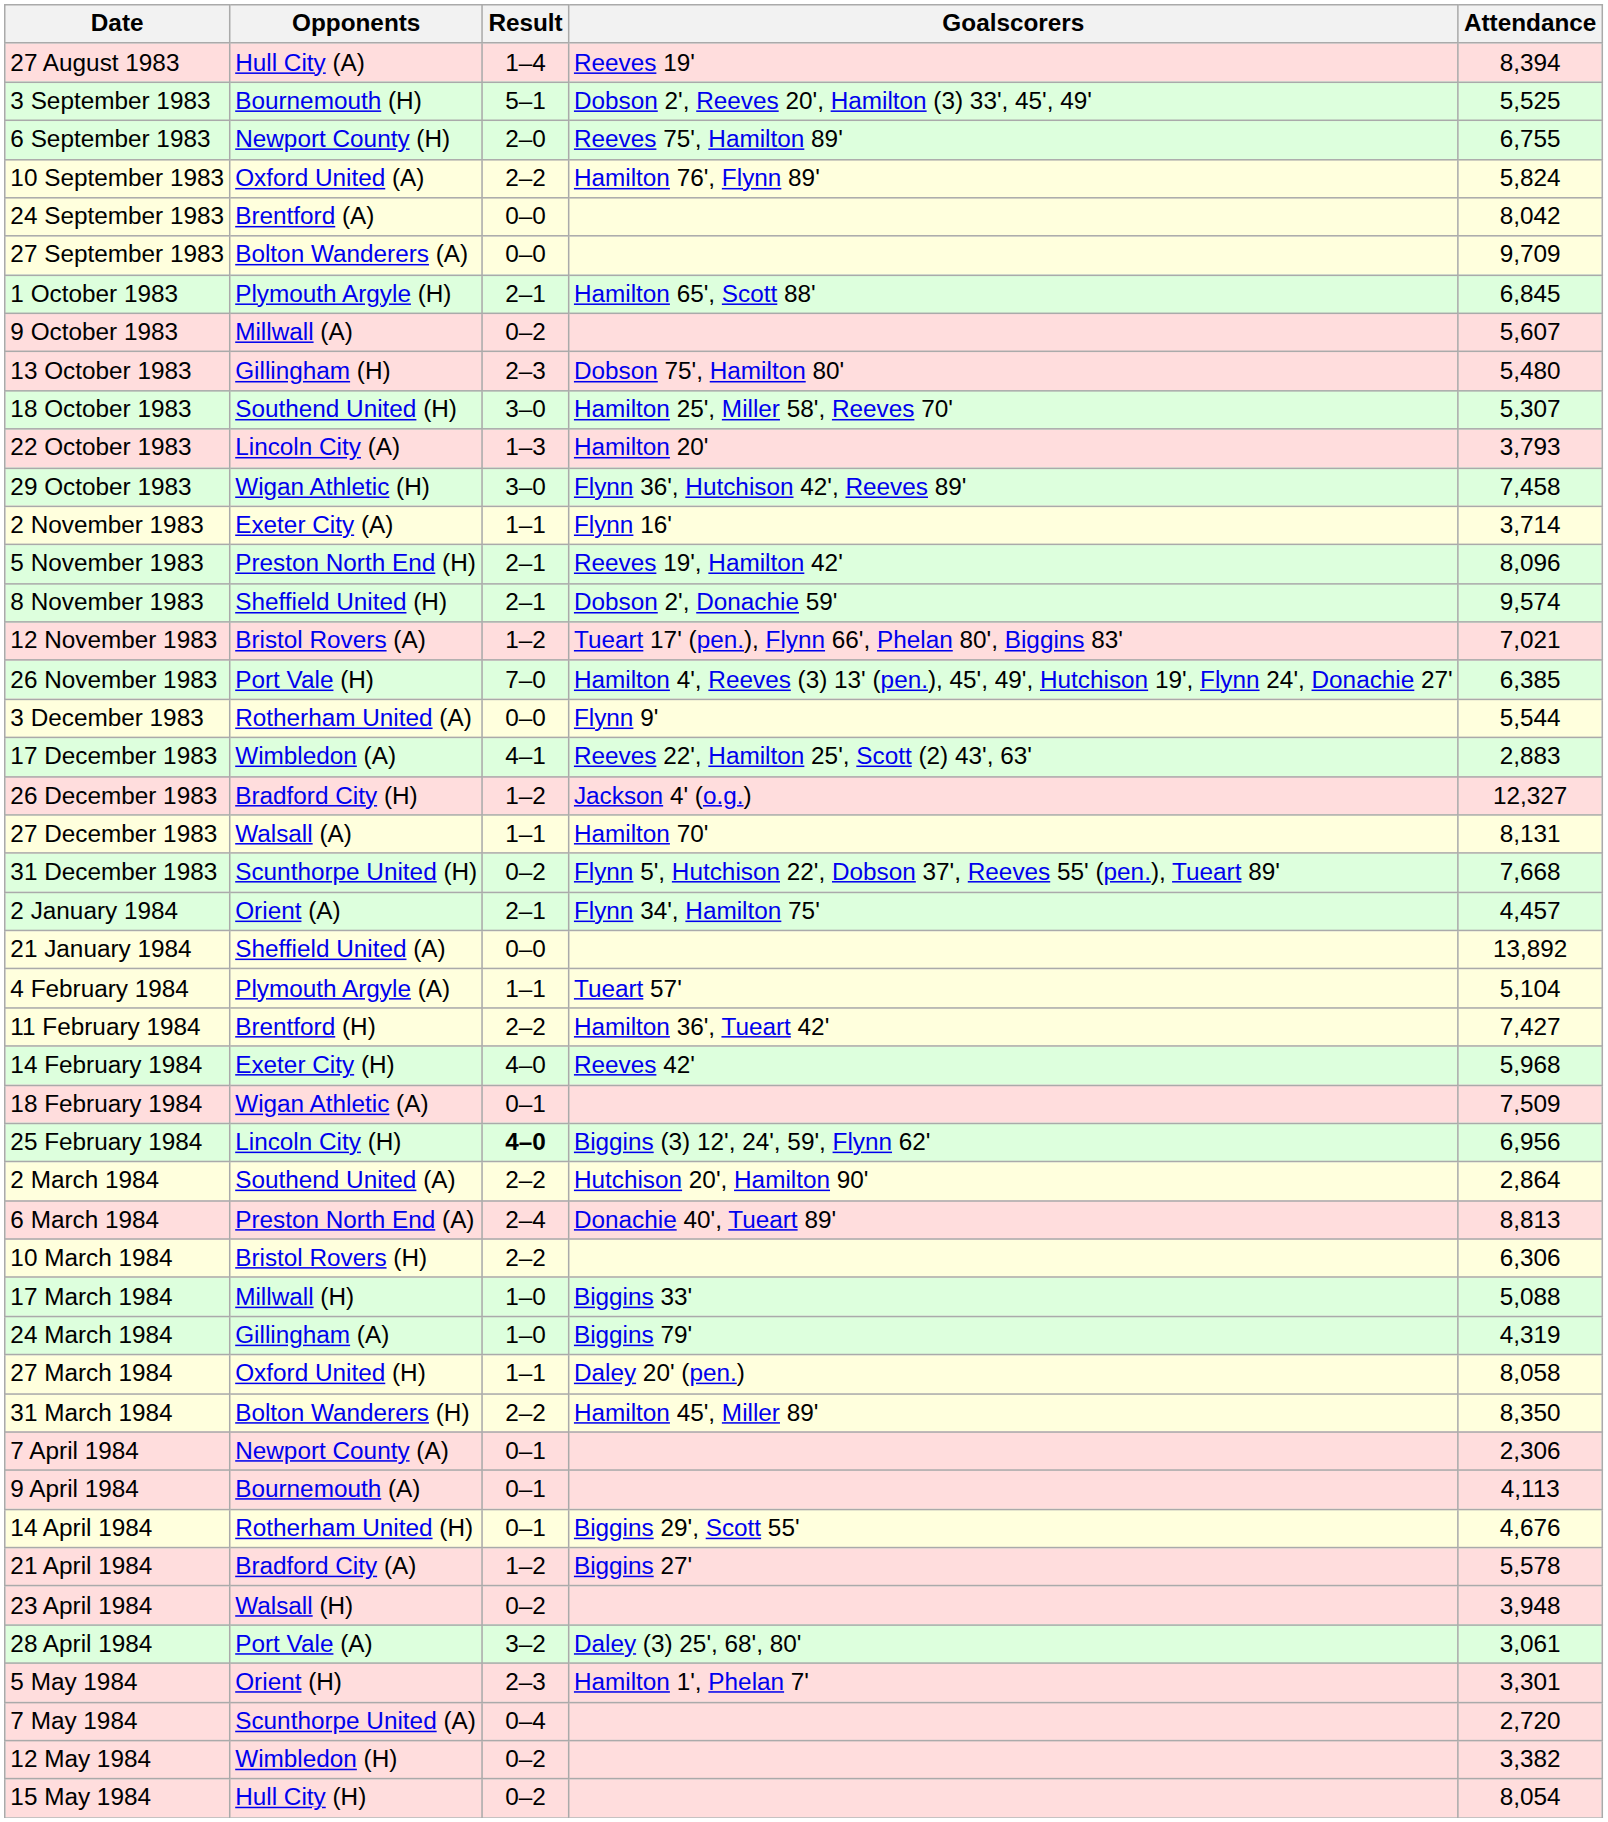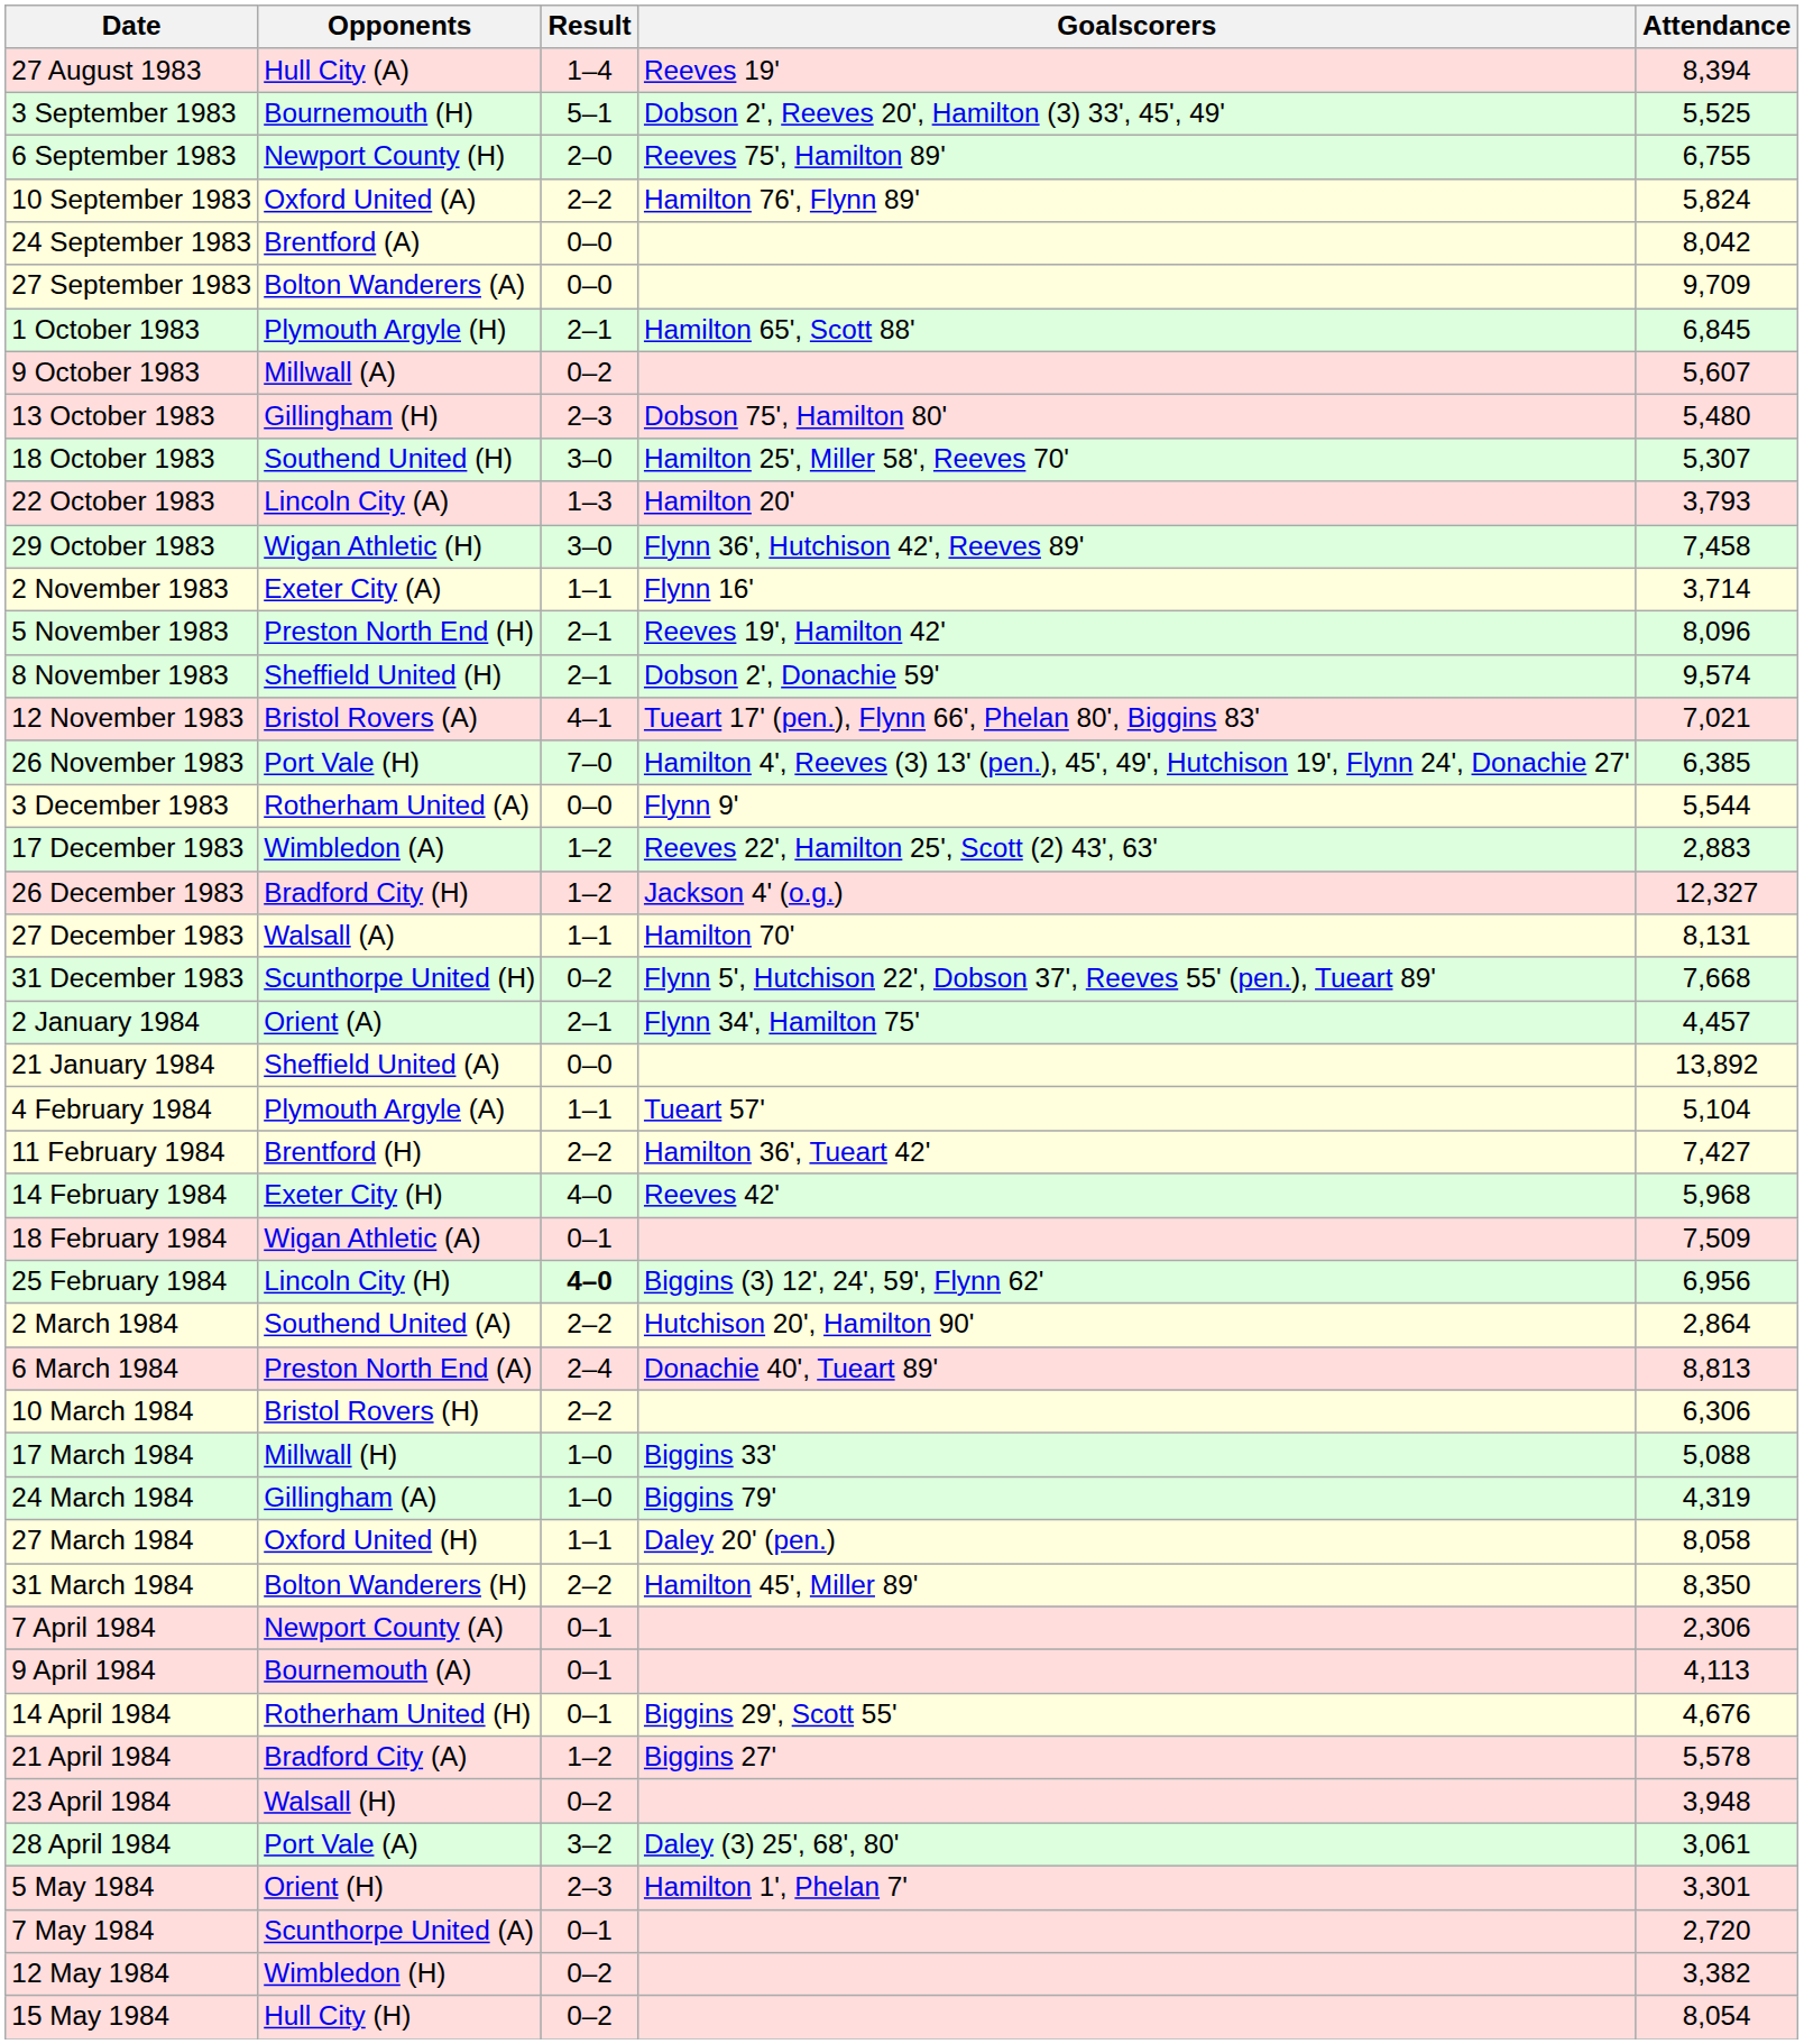12 November 1983 | Result: 1–2 -> 4–1
17 December 1983 | Result: 4–1 -> 1–2
7 May 1984 | Result: 0–4 -> 0–1
